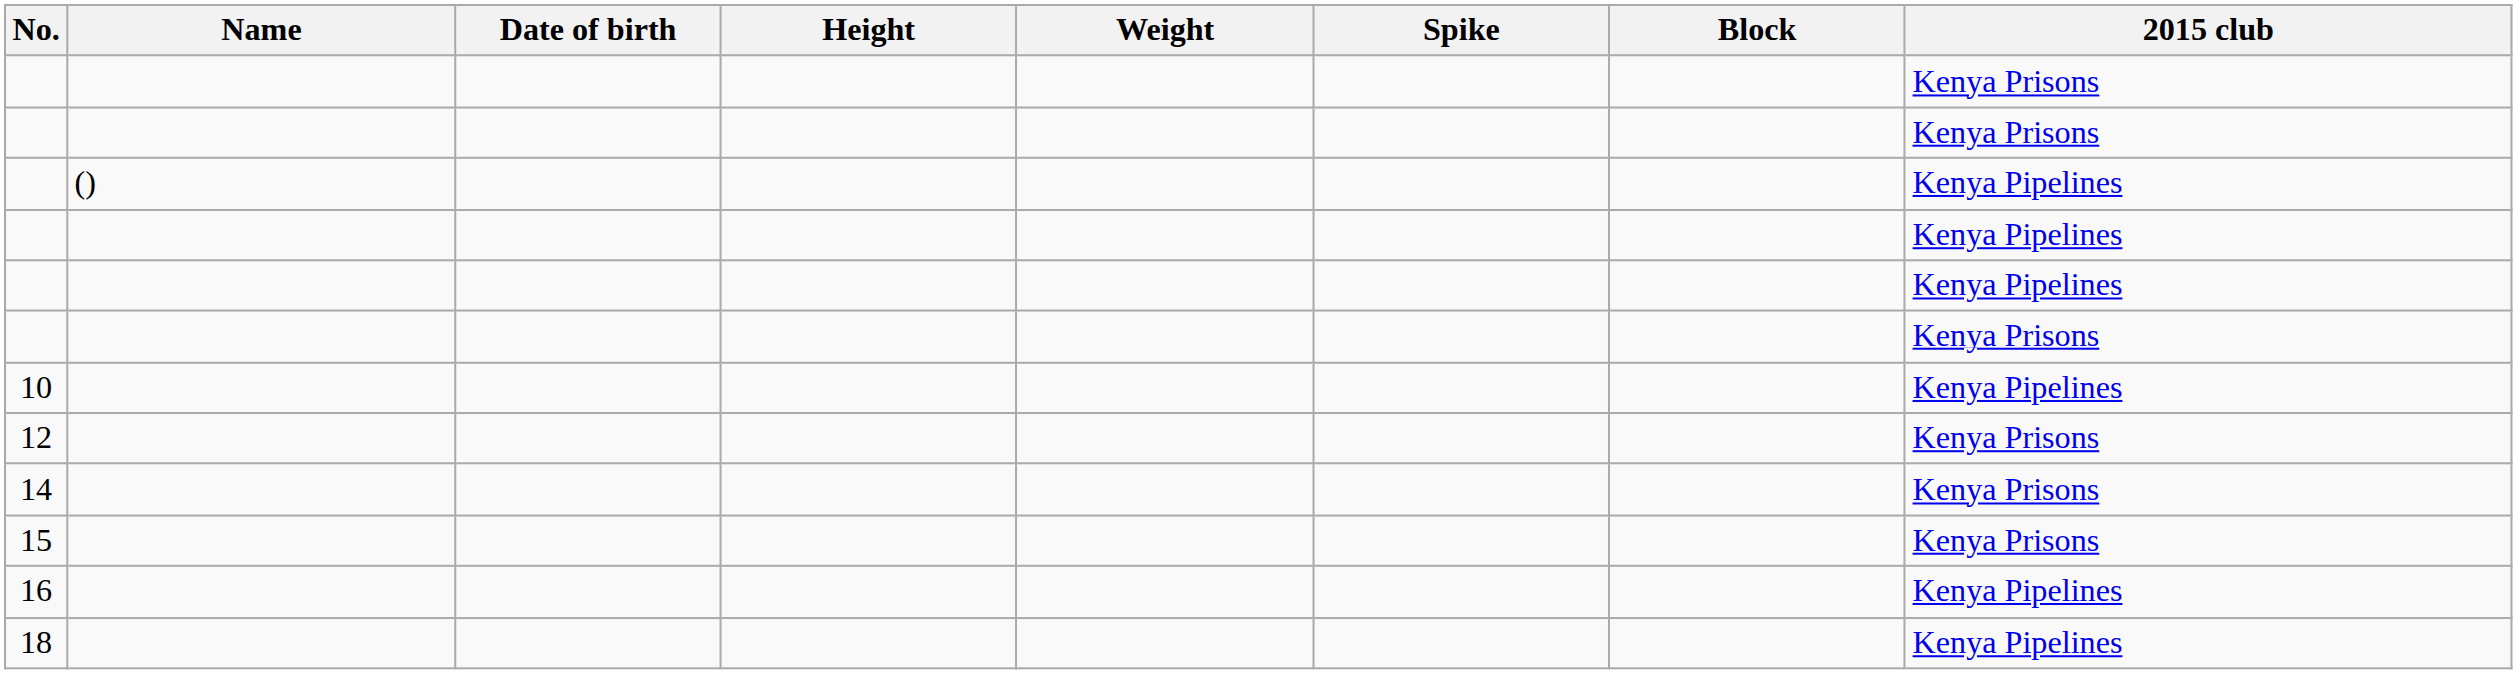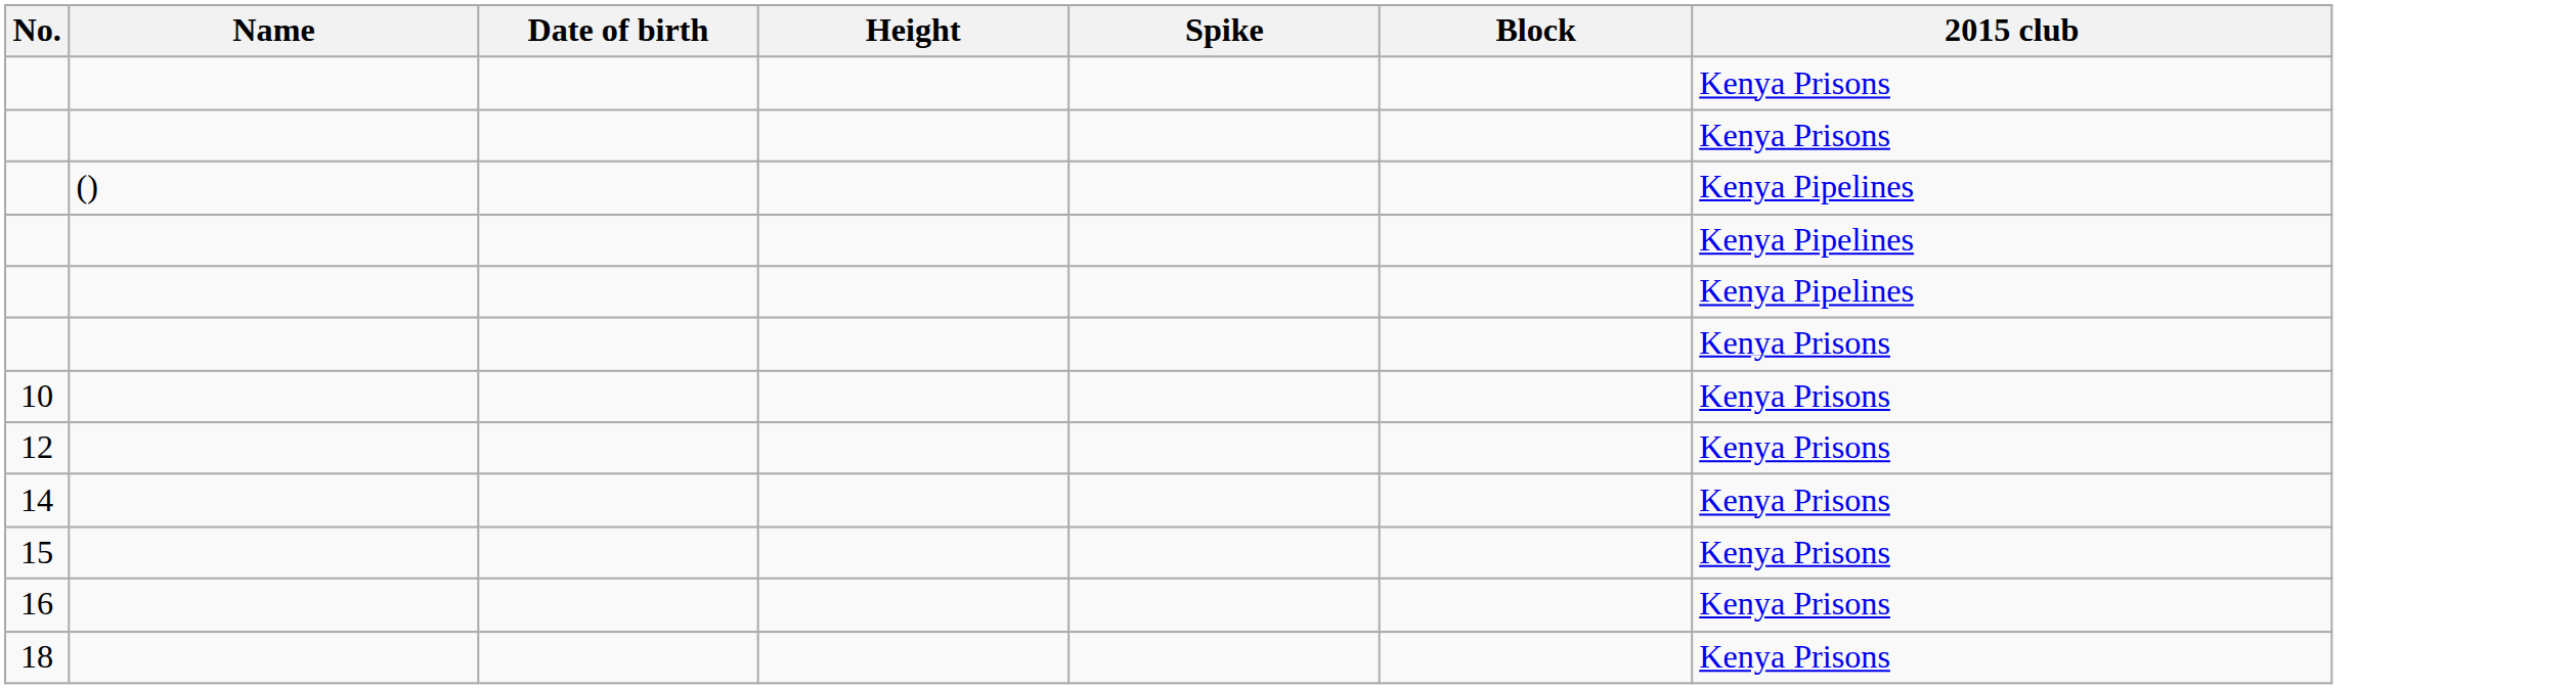- column: Weight
10 | 2015 club: Kenya Pipelines -> Kenya Prisons
16 | 2015 club: Kenya Pipelines -> Kenya Prisons
18 | 2015 club: Kenya Pipelines -> Kenya Prisons
